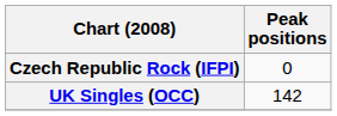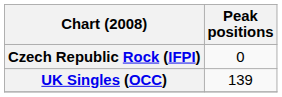UK Singles (OCC) | Peak positions: 142 -> 139
